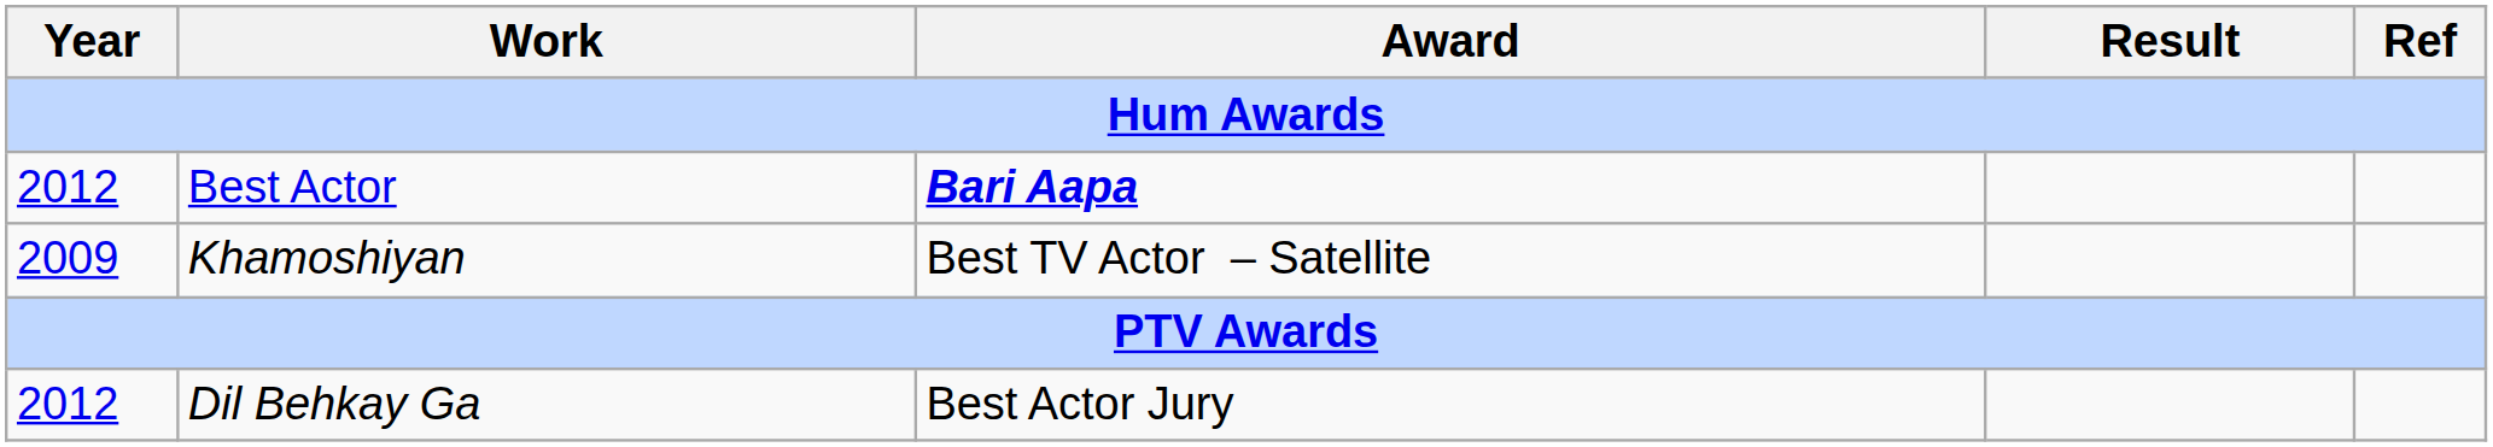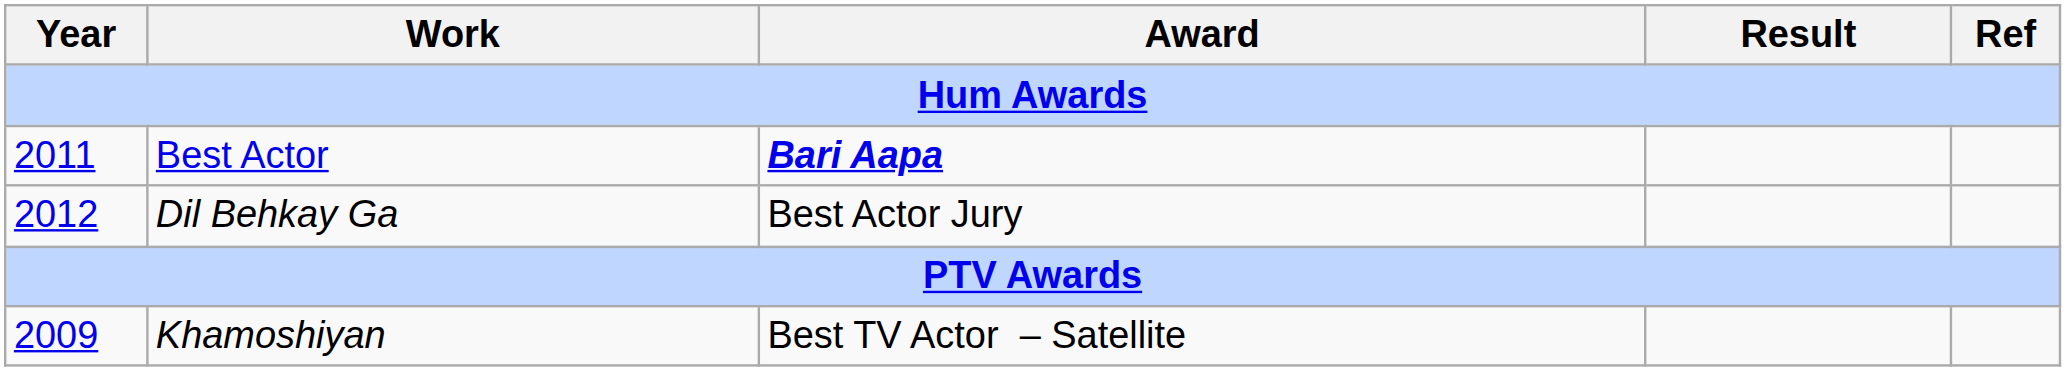Best Actor | Year: 2012 -> 2011
rows swapped: Khamoshiyan <-> Dil Behkay Ga
